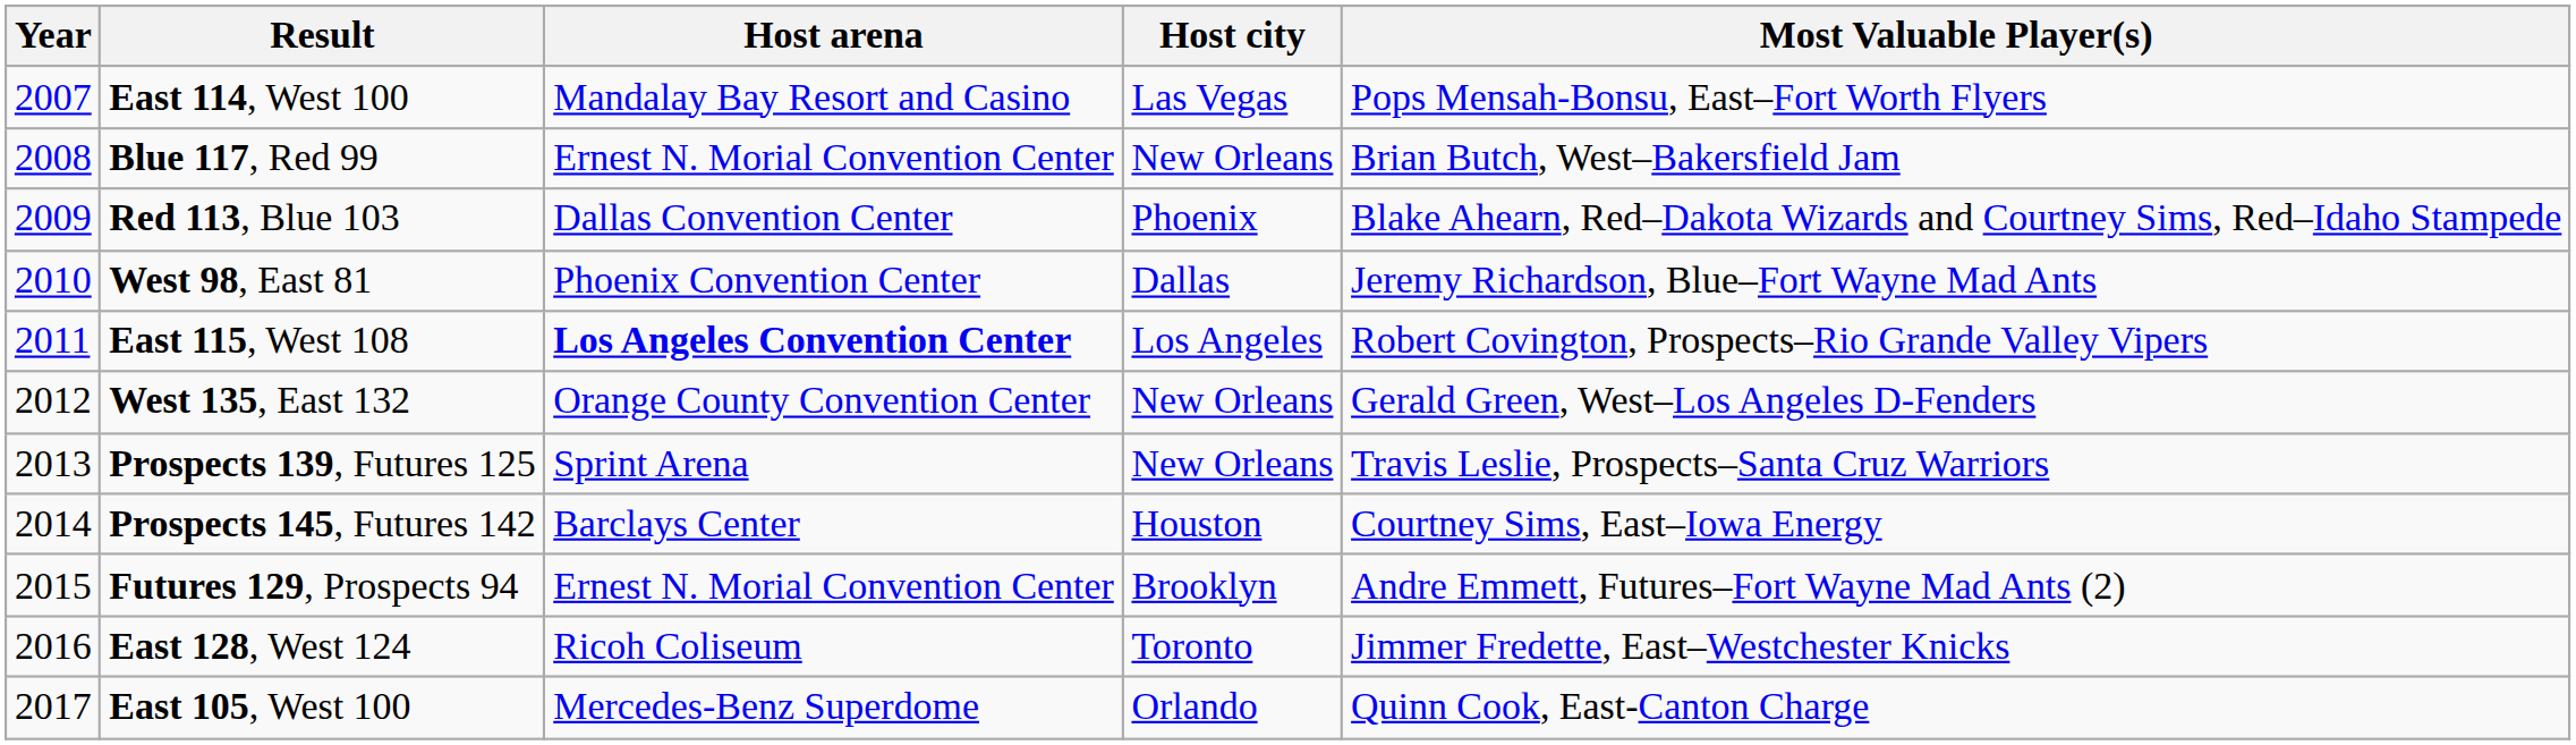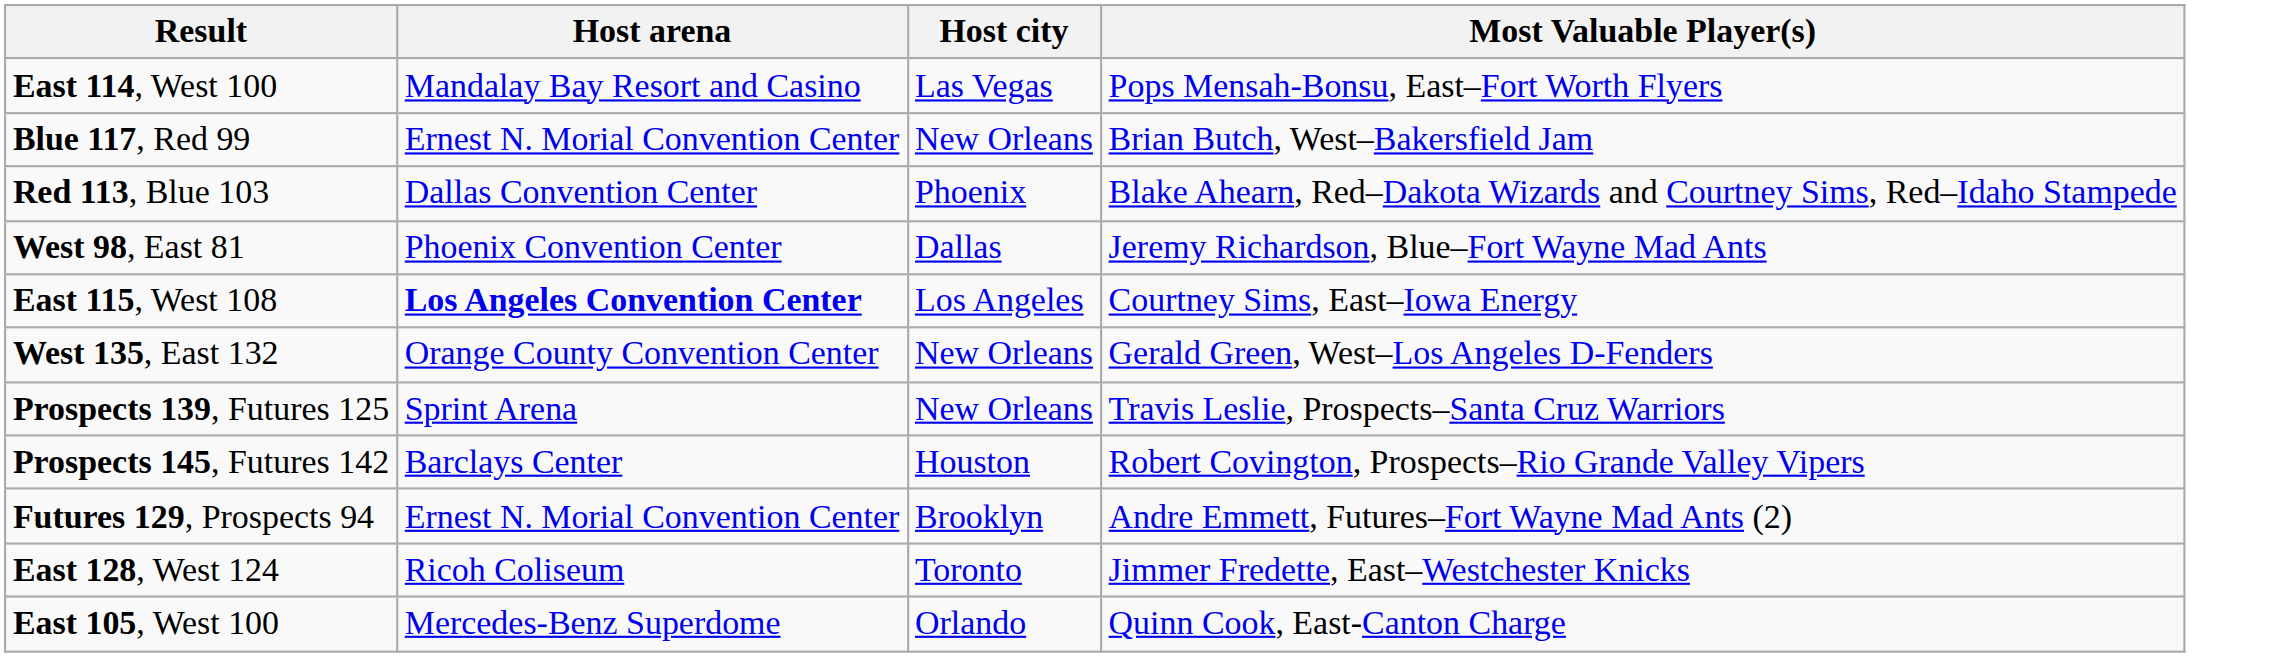- column: Year | 2007 | 2008 | 2009 | 2010 | 2011 | 2012 | 2013 | 2014 | 2015 | 2016 | 2017
East 115, West 108 | Most Valuable Player(s): Robert Covington, Prospects–Rio Grande Valley Vipers -> Courtney Sims, East–Iowa Energy
Prospects 145, Futures 142 | Most Valuable Player(s): Courtney Sims, East–Iowa Energy -> Robert Covington, Prospects–Rio Grande Valley Vipers
